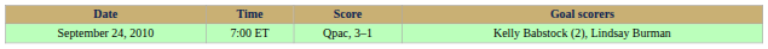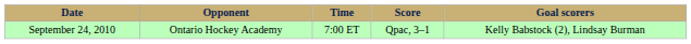+ column: Opponent | Ontario Hockey Academy
